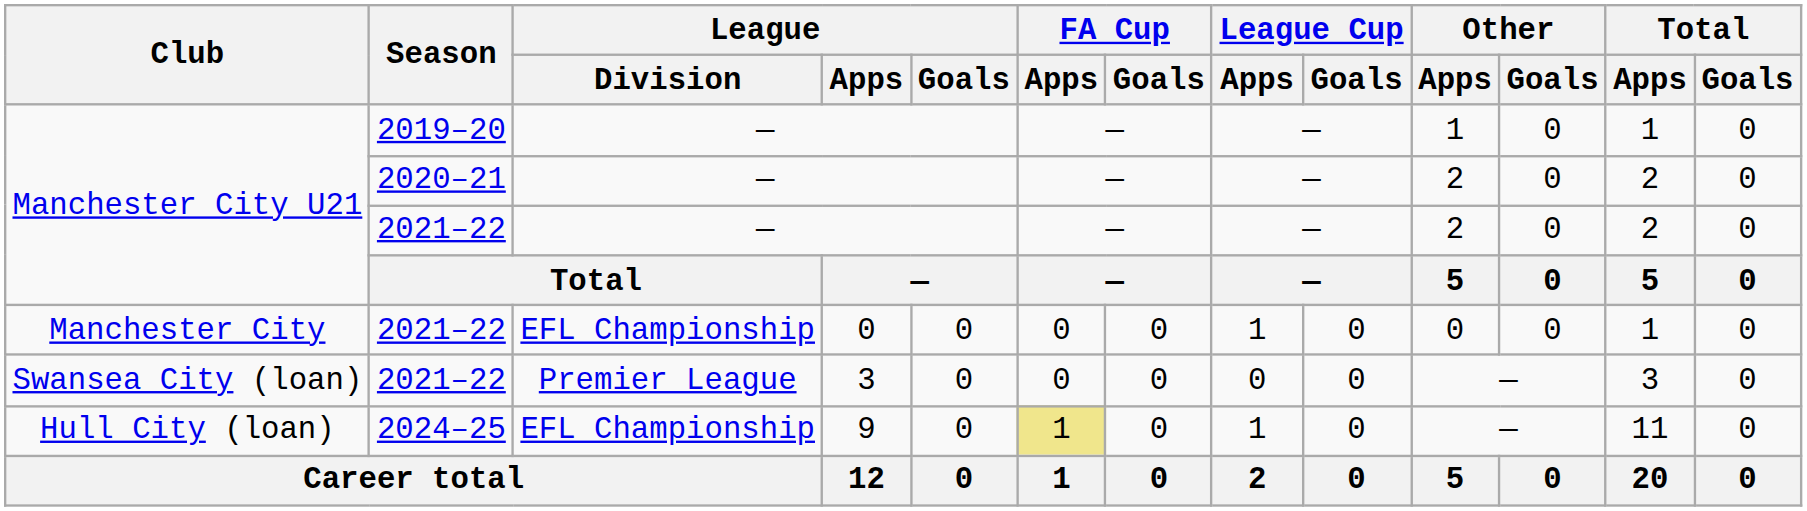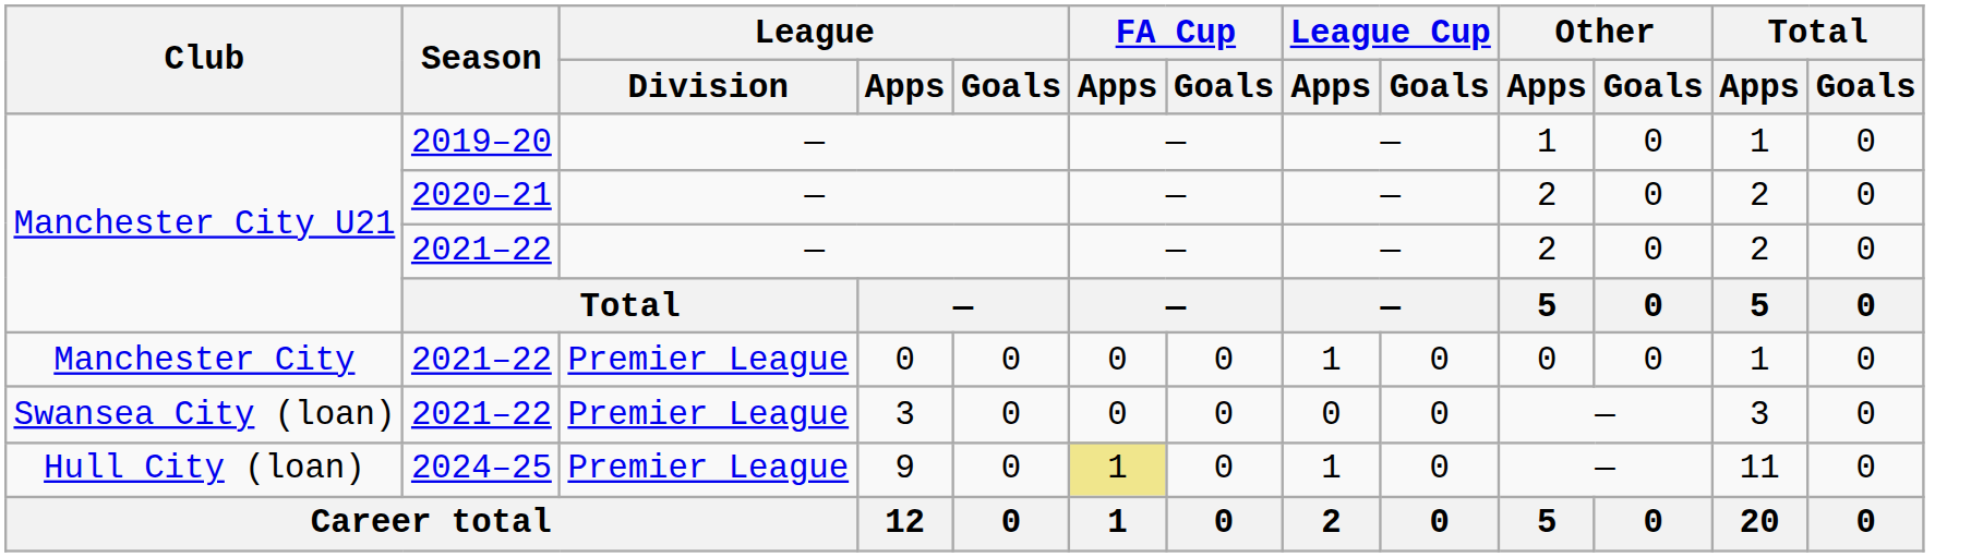Manchester City | League / Division: EFL Championship -> Premier League
Hull City (loan) | League / Division: EFL Championship -> Premier League
